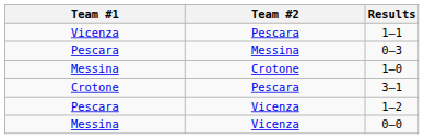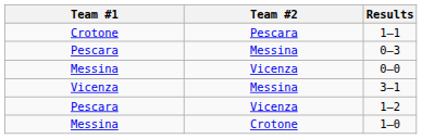1–1 | Team #1: Vicenza -> Crotone
rows swapped: 1–0 <-> 0–0
3–1 | Team #1: Crotone -> Vicenza
3–1 | Team #2: Pescara -> Messina
